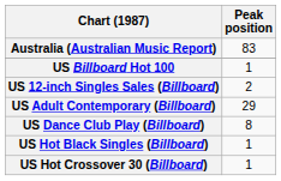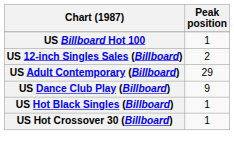- row: Australia (Australian Music Report) | 83
US Dance Club Play (Billboard) | Peak position: 8 -> 9
